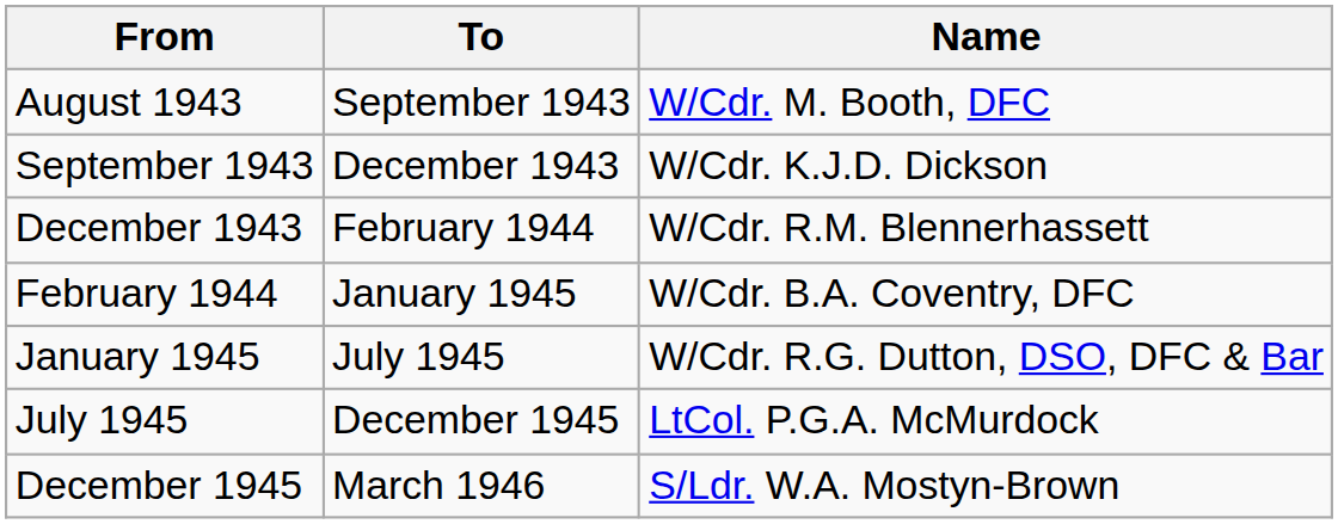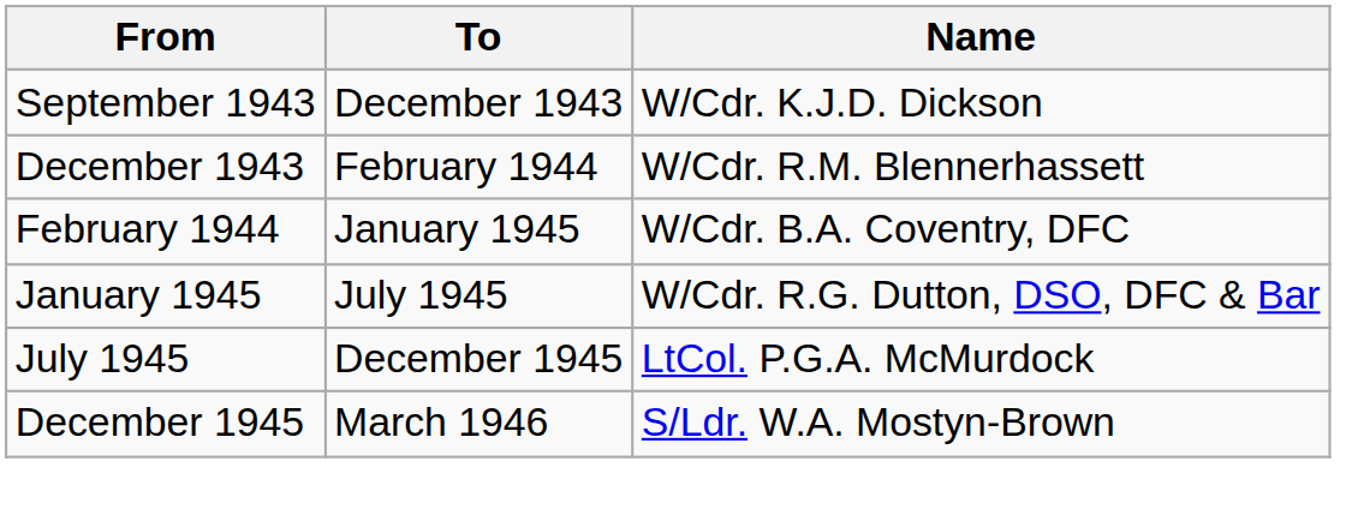- row: August 1943 | September 1943 | W/Cdr. M. Booth, DFC
